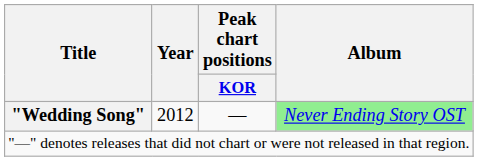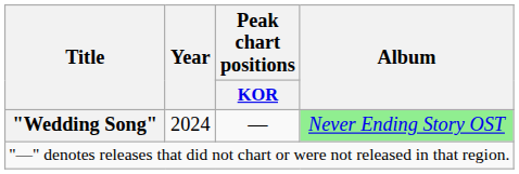"Wedding Song" | Year: 2012 -> 2024
